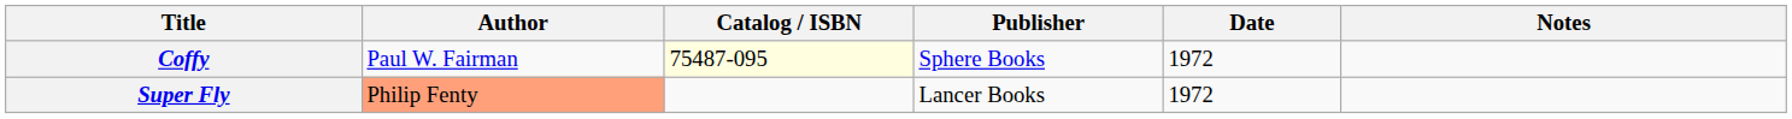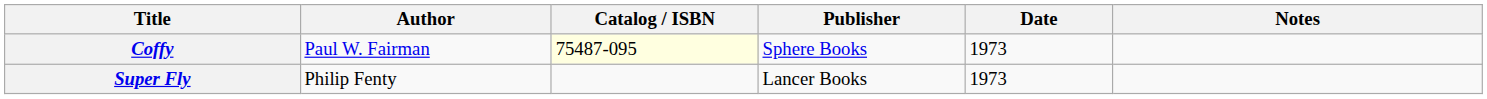Coffy | Date: 1972 -> 1973
Super Fly | Author: lightsalmon background -> no background
Super Fly | Date: 1972 -> 1973
